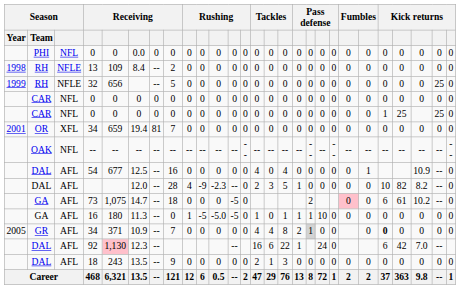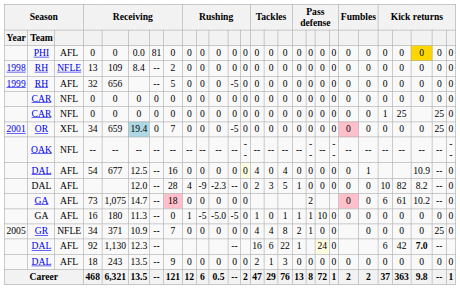PHI / 0 | Season: NFL -> AFL
PHI / 0 | column 7: 0 -> 81
PHI / 0 | column 25: no background -> gold background
32 | Season: NFLE -> AFL
32 | column 12: 0 -> -5
32 | column 26: 25 -> 0
OR / 34 | column 6: no background -> lightblue background
OR / 34 | column 7: 81 -> 0
OR / 34 | column 12: 0 -> -5
OR / 34 | column 21: no background -> pink background
OR / 34 | column 26: 0 -> 25
54 | column 13: no background -> lightyellow background
73 | column 8: no background -> pink background
73 | column 12: -5 -> 0
GR / 34 | Season: AFL -> NFLE
GR / 34 | column 18: lightgrey background -> no background
GR / 34 | column 23: bold -> normal
GR / 34 | column 26: 0 -> 25
92 | column 5: pink background -> no background
92 | column 19: no background -> lightyellow background
92 | column 25: normal -> bold
